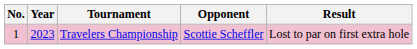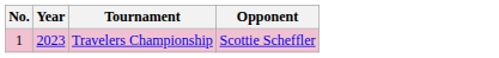- column: Result | Lost to par on first extra hole
